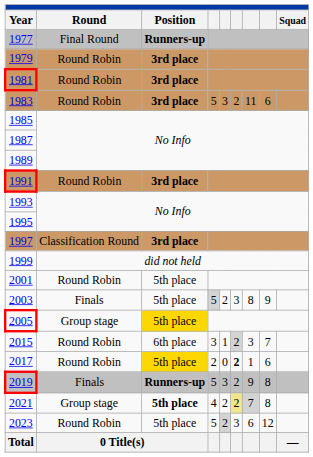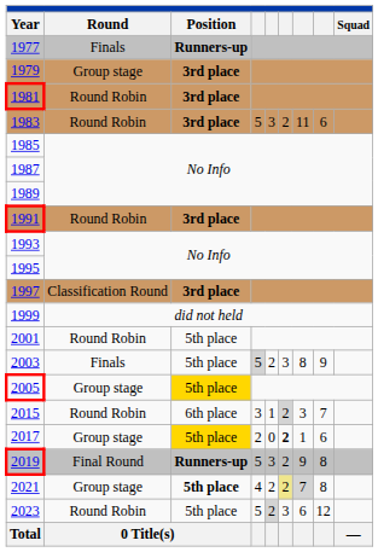1977 | Round: Final Round -> Finals
1979 | Round: Round Robin -> Group stage
2017 | Round: Round Robin -> Group stage
2019 | Round: Finals -> Final Round
